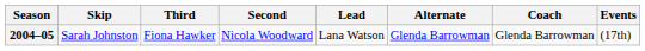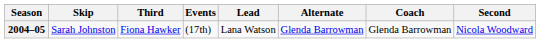columns swapped: Second <-> Events
